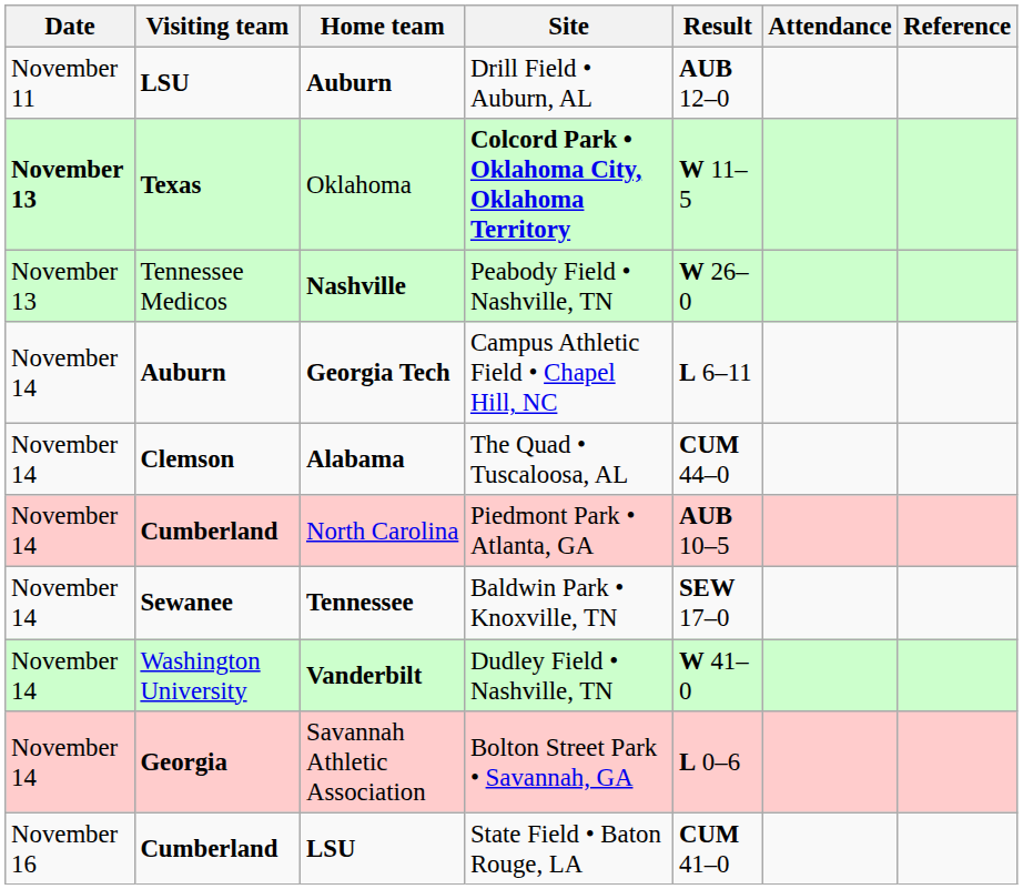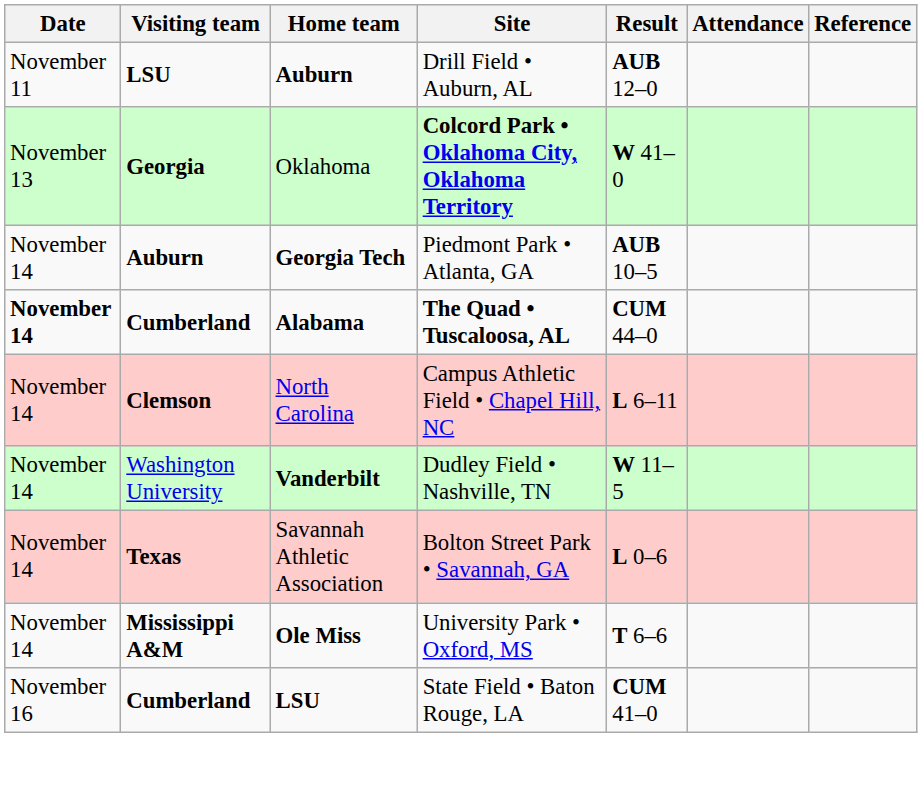Oklahoma | Date: bold -> normal
Oklahoma | Visiting team: Texas -> Georgia
Oklahoma | Result: W 11–5 -> W 41–0
- row: November 13 | Tennessee Medicos | Nashville | Peabody Field • Nashville, TN | W 26–0
Georgia Tech | Site: Campus Athletic Field • Chapel Hill, NC -> Piedmont Park • Atlanta, GA
Georgia Tech | Result: L 6–11 -> AUB 10–5
Alabama | Date: normal -> bold
Alabama | Visiting team: Clemson -> Cumberland
Alabama | Site: normal -> bold
North Carolina | Visiting team: Cumberland -> Clemson
North Carolina | Site: Piedmont Park • Atlanta, GA -> Campus Athletic Field • Chapel Hill, NC
North Carolina | Result: AUB 10–5 -> L 6–11
- row: November 14 | Sewanee | Tennessee | Baldwin Park • Knoxville, TN | SEW 17–0
Vanderbilt | Result: W 41–0 -> W 11–5
Savannah Athletic Association | Visiting team: Georgia -> Texas
+ row: November 14 | Mississippi A&M | Ole Miss | University Park • Oxford, MS | T 6–6
